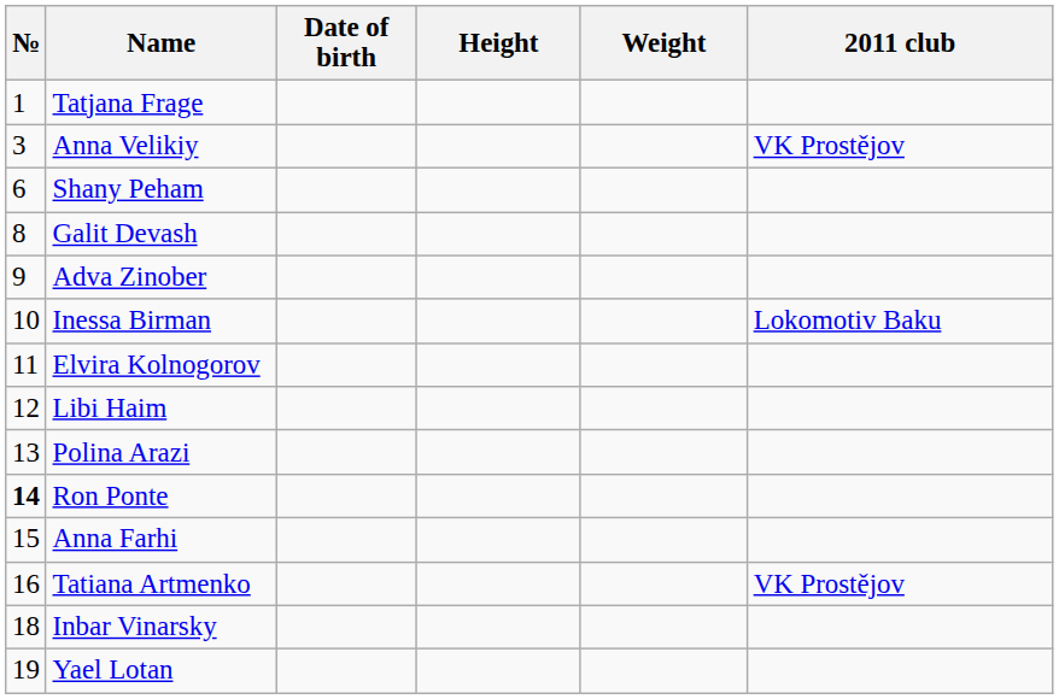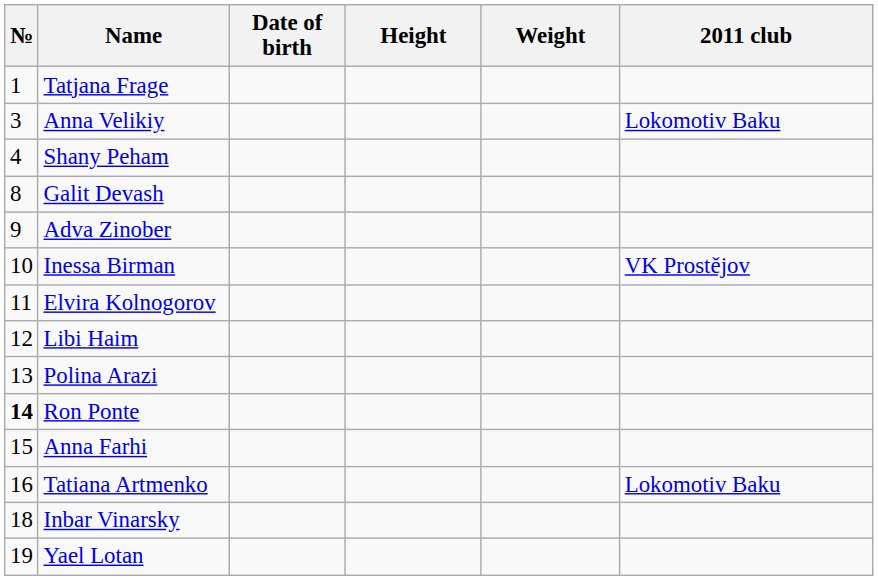Anna Velikiy | 2011 club: VK Prostějov -> Lokomotiv Baku
Shany Peham | №: 6 -> 4
Inessa Birman | 2011 club: Lokomotiv Baku -> VK Prostějov
Tatiana Artmenko | 2011 club: VK Prostějov -> Lokomotiv Baku
